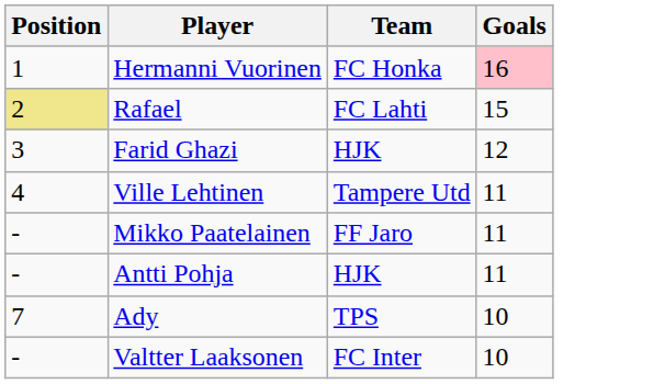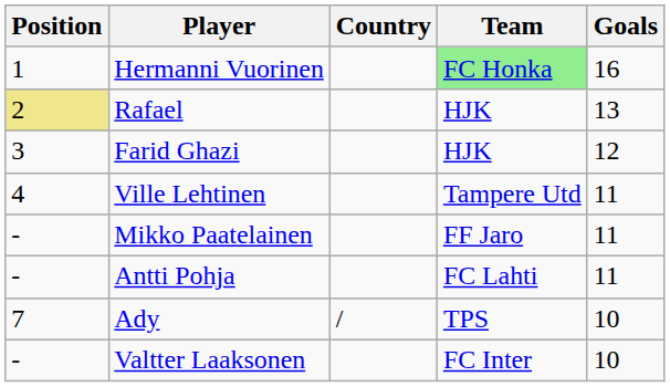+ column: Country | /
Hermanni Vuorinen | Team: no background -> lightgreen background
Hermanni Vuorinen | Goals: pink background -> no background
Rafael | Team: FC Lahti -> HJK
Rafael | Goals: 15 -> 13
Antti Pohja | Team: HJK -> FC Lahti
